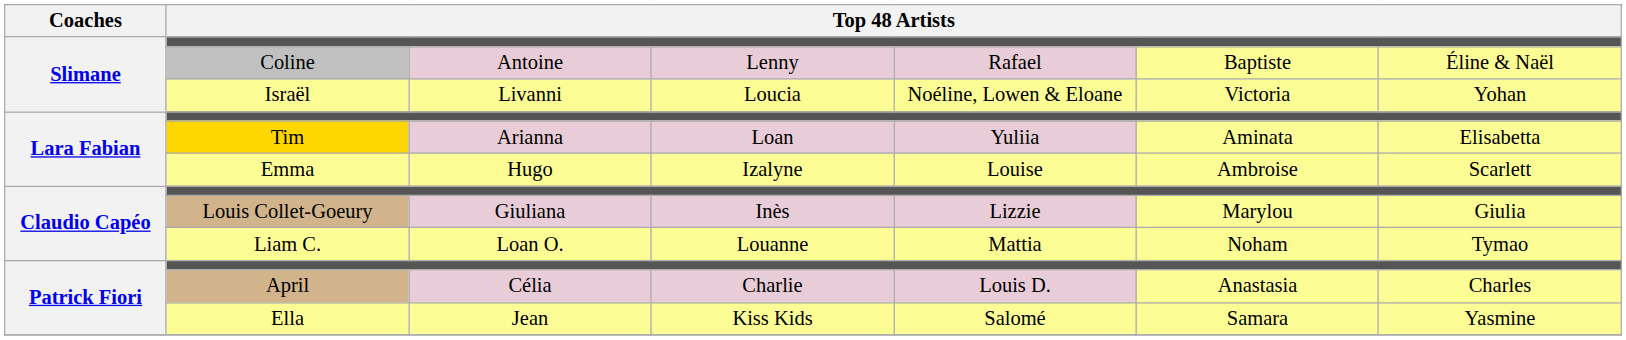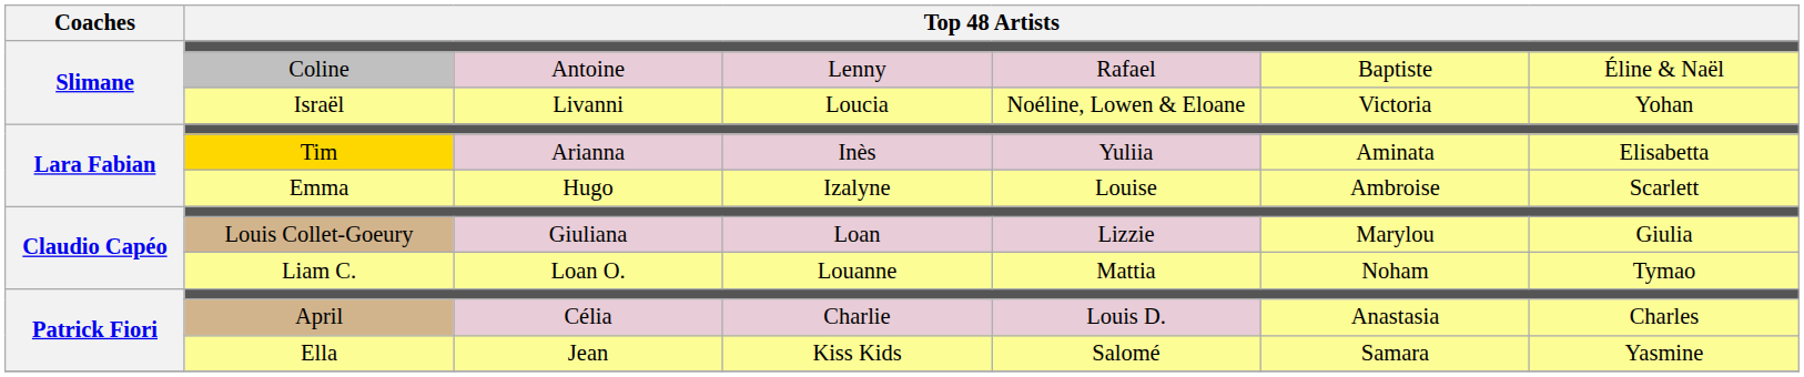Tim | column 4: Loan -> Inès
Louis Collet-Goeury | column 4: Inès -> Loan
